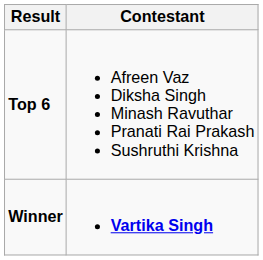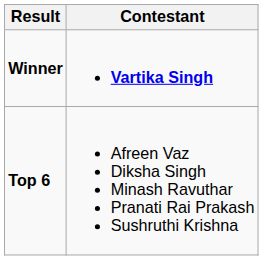rows swapped: Winner <-> Top 6
